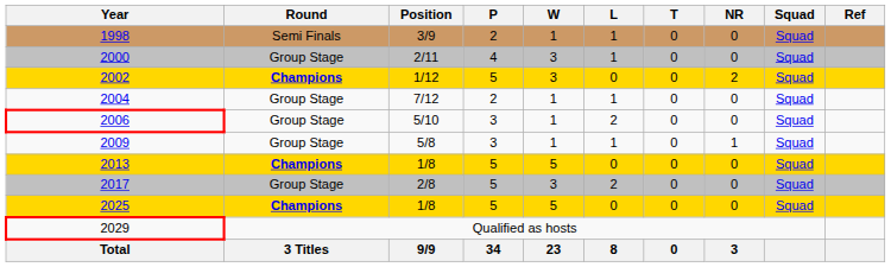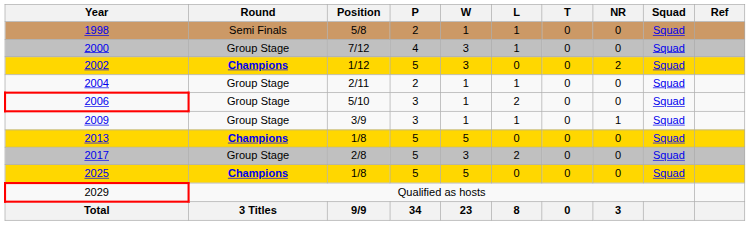1998 | Position: 3/9 -> 5/8
2000 | Position: 2/11 -> 7/12
2004 | Position: 7/12 -> 2/11
2009 | Position: 5/8 -> 3/9
